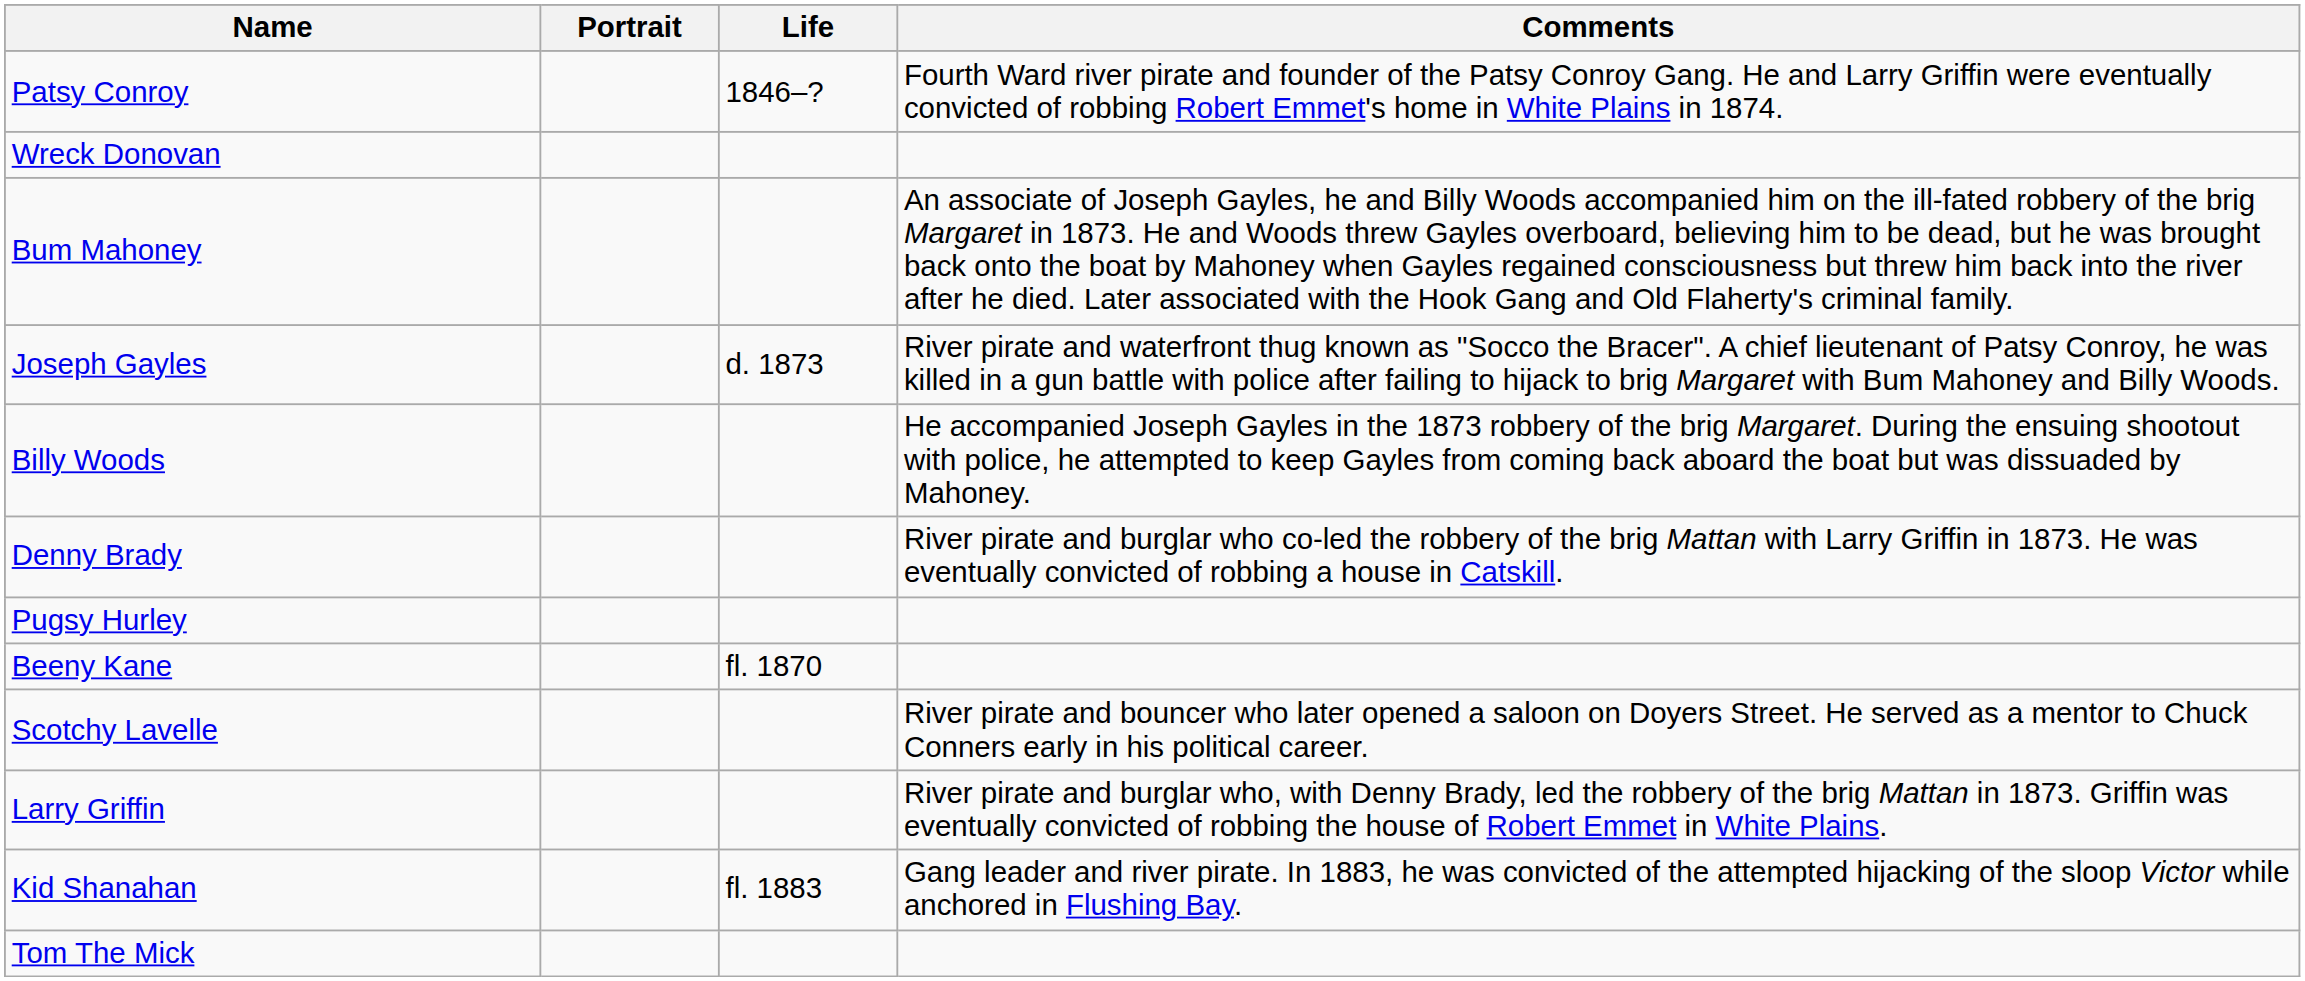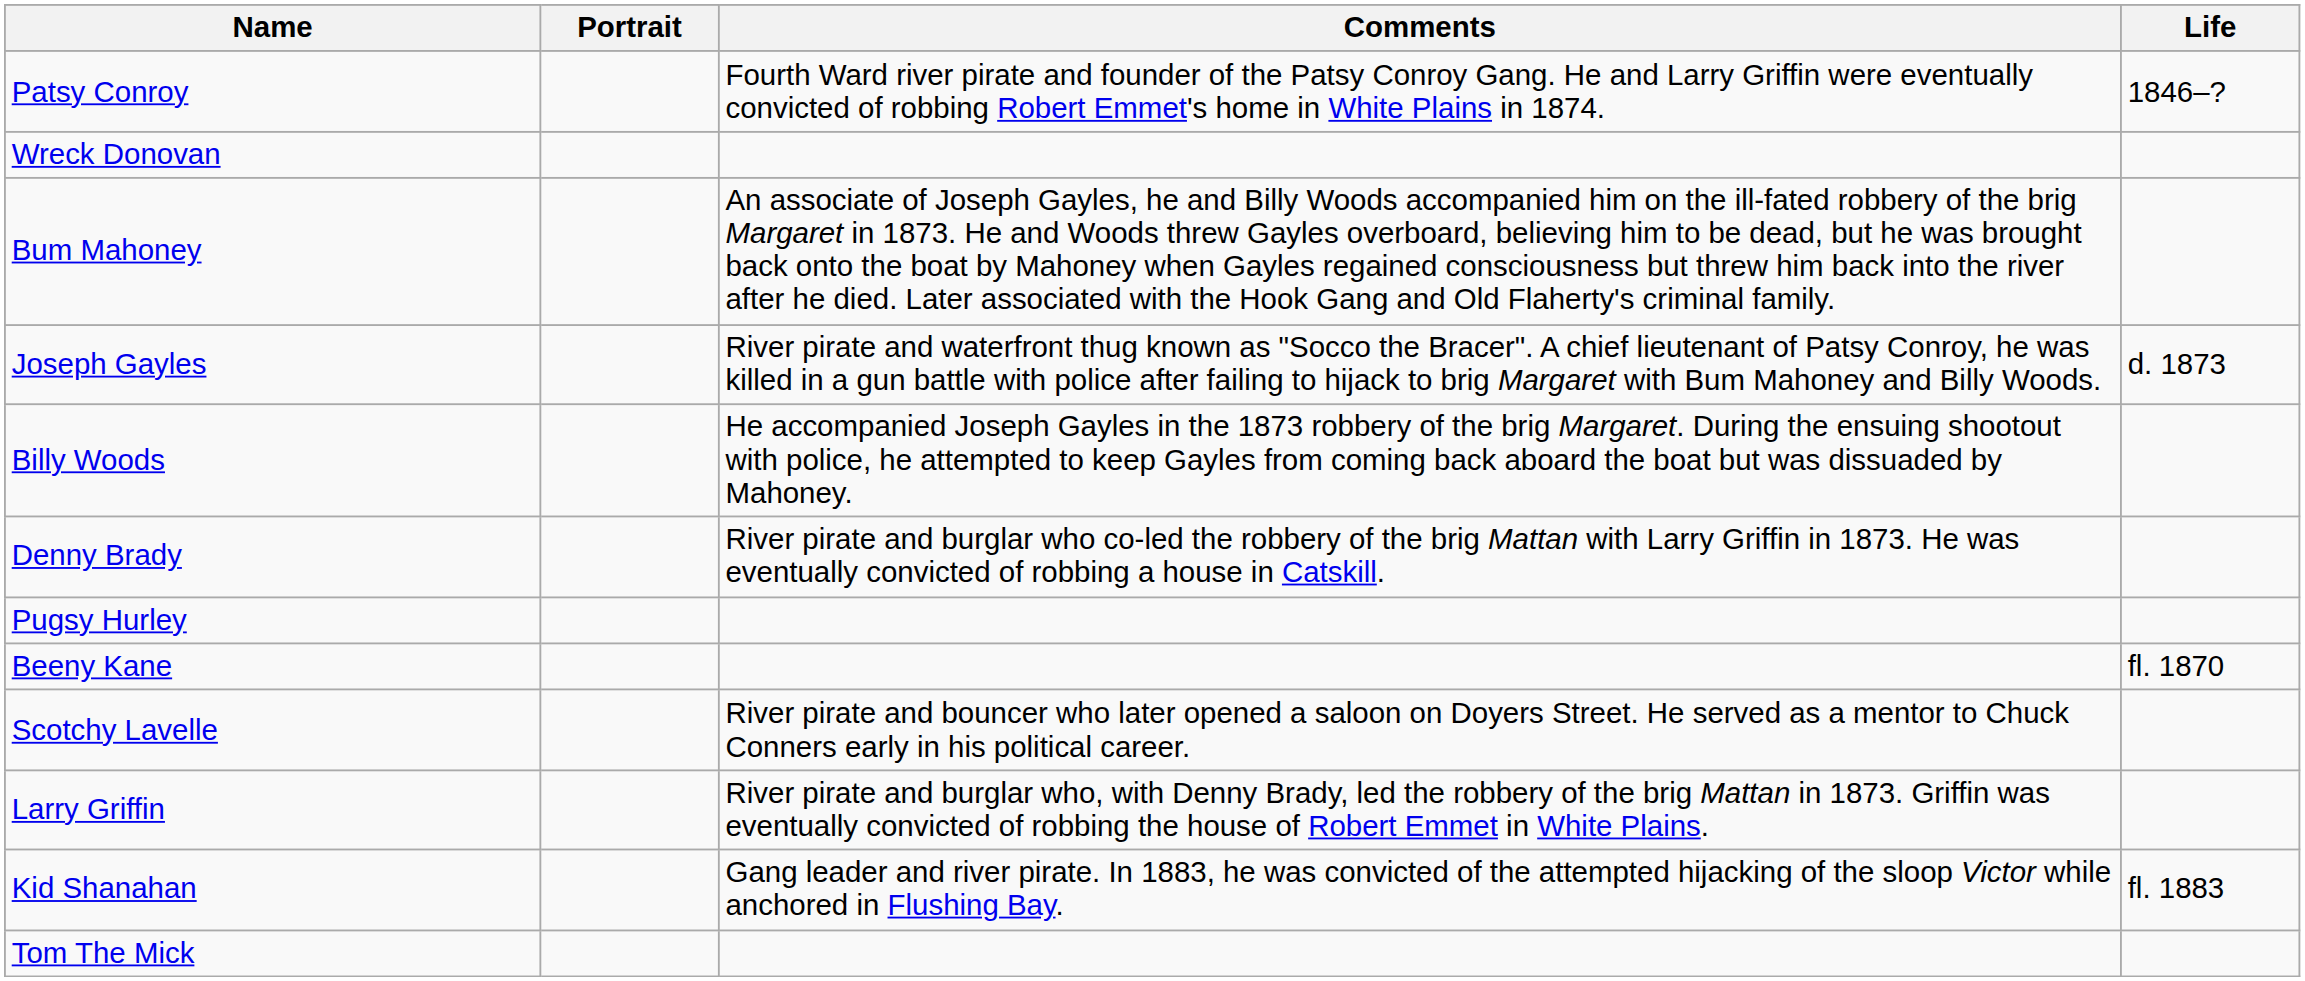columns swapped: Life <-> Comments
